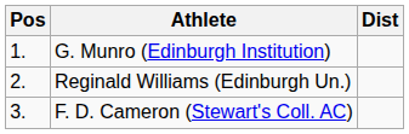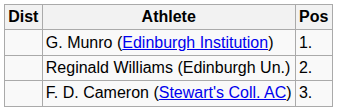columns swapped: Pos <-> Dist
